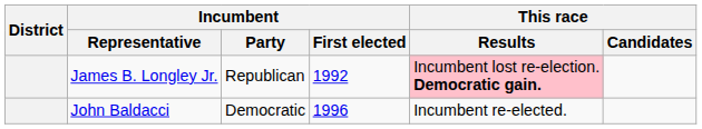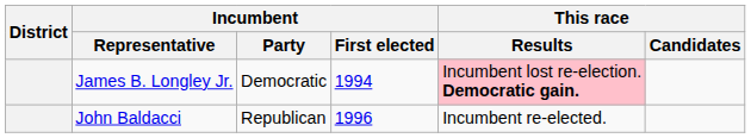James B. Longley Jr. | Incumbent / Party: Republican -> Democratic
James B. Longley Jr. | Incumbent / First elected: 1992 -> 1994
John Baldacci | Incumbent / Party: Democratic -> Republican
